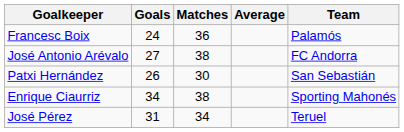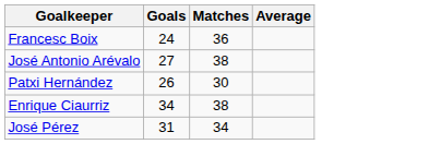- column: Team | Palamós | FC Andorra | San Sebastián | Sporting Mahonés | Teruel
